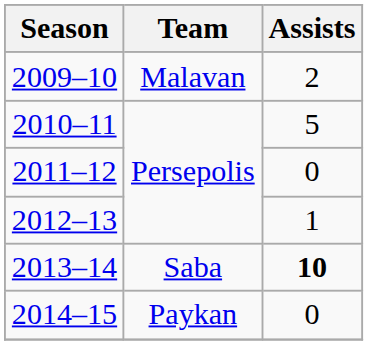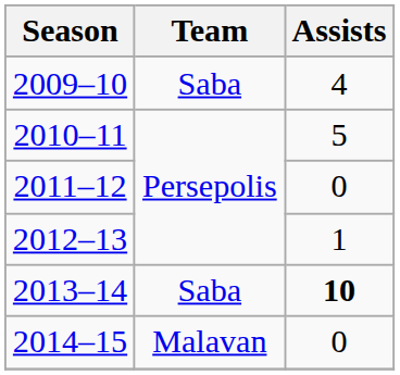2009–10 | Team: Malavan -> Saba
2009–10 | Assists: 2 -> 4
2014–15 | Team: Paykan -> Malavan
